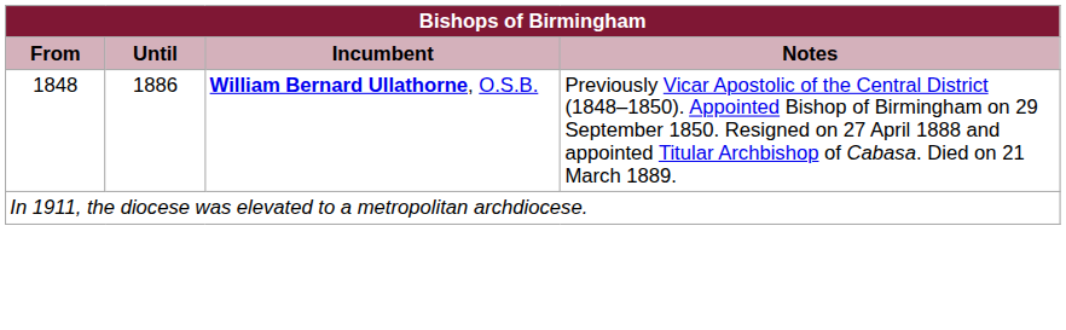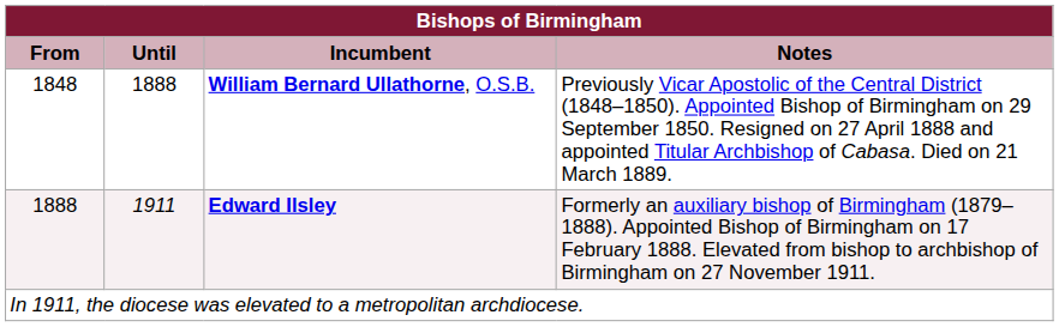William Bernard Ullathorne, O.S.B. | Until: 1886 -> 1888
+ row: 1888 | 1911 | Edward Ilsley | Formerly an auxiliary bishop of Birmingham (1879–1888). Appointed Bishop of Birmingham on 17 February 1888. Elevated from bishop to archbishop of Birmingham on 27 November 1911.
